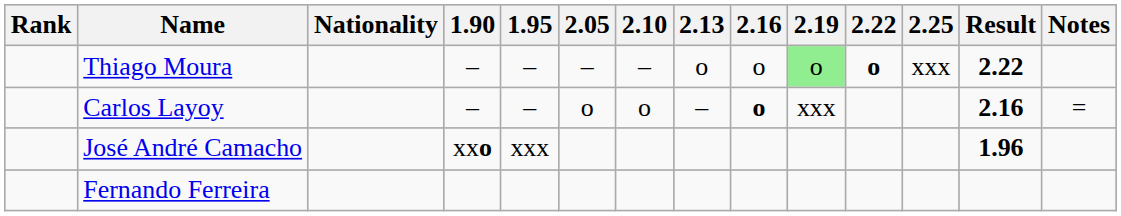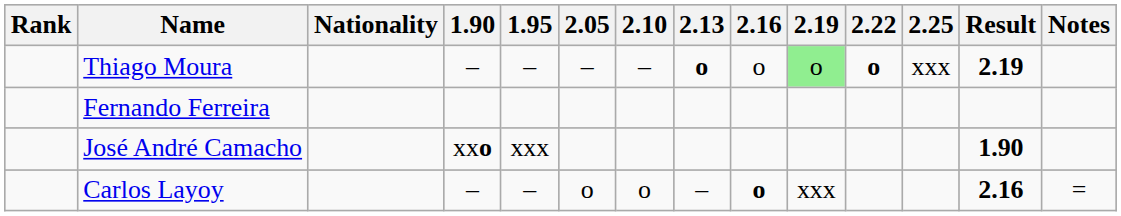Thiago Moura | 2.13: normal -> bold
Thiago Moura | Result: 2.22 -> 2.19
rows swapped: Carlos Layoy <-> Fernando Ferreira
José André Camacho | Result: 1.96 -> 1.90
